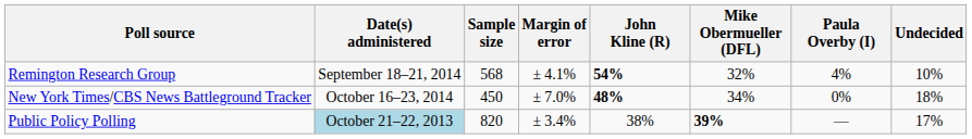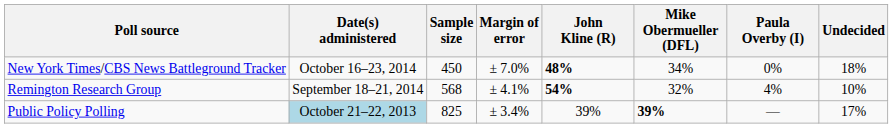rows swapped: New York Times/CBS News Battleground Tracker <-> Remington Research Group
Public Policy Polling | Sample size: 820 -> 825
Public Policy Polling | John Kline (R): 38% -> 39%
